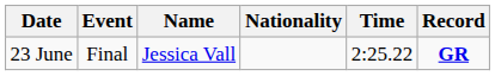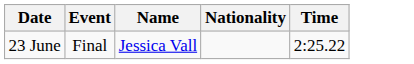- column: Record | GR
